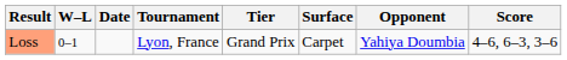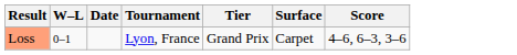- column: Opponent | Yahiya Doumbia
